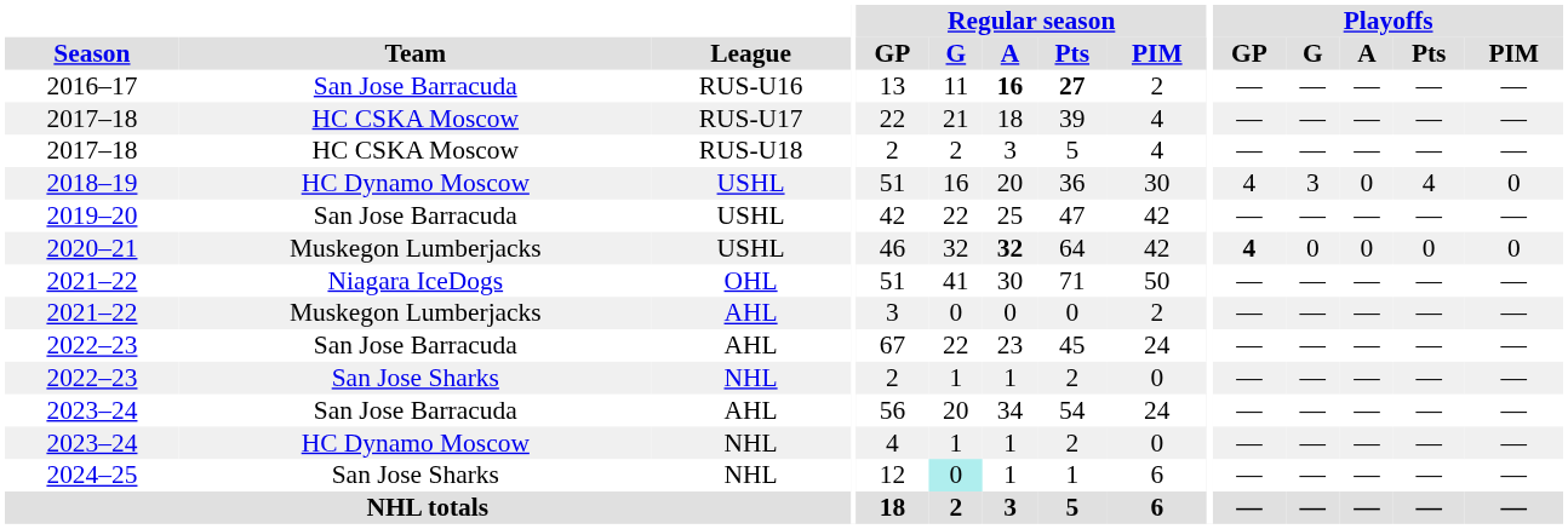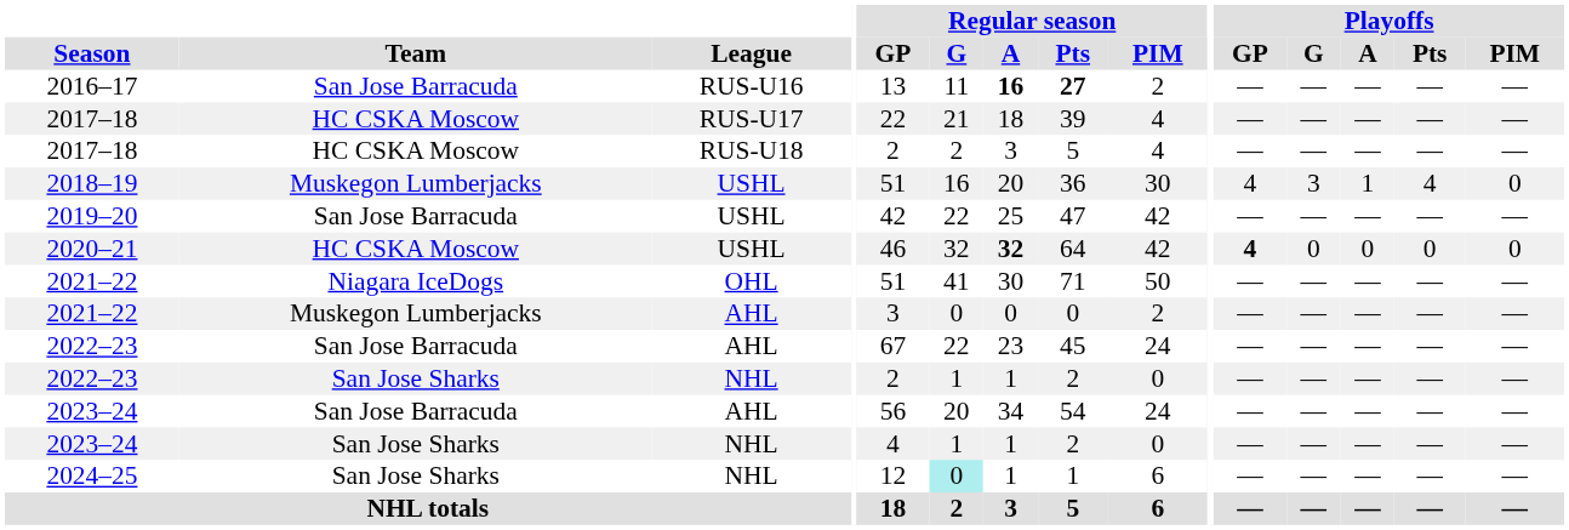2018–19 | Team: HC Dynamo Moscow -> Muskegon Lumberjacks
2018–19 | Playoffs / A: 0 -> 1
2020–21 | Team: Muskegon Lumberjacks -> HC CSKA Moscow
2023–24 / NHL | Team: HC Dynamo Moscow -> San Jose Sharks
